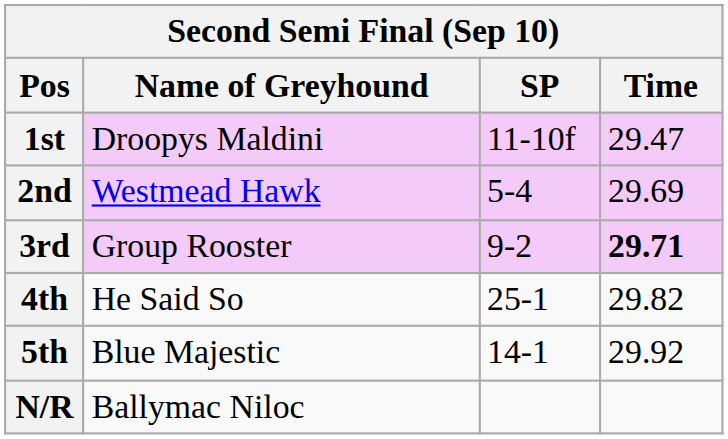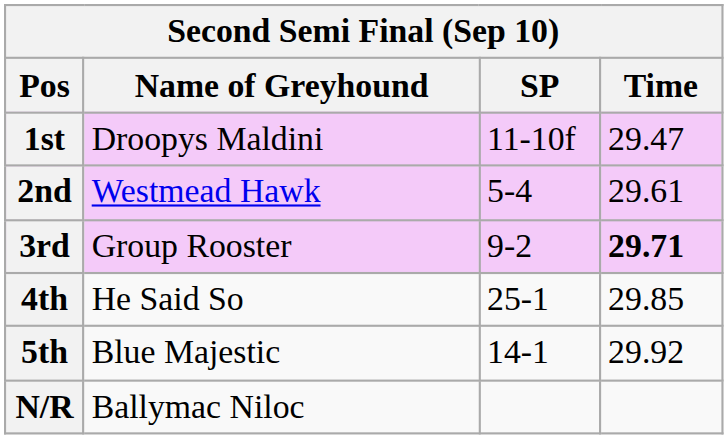2nd | Time: 29.69 -> 29.61
4th | Time: 29.82 -> 29.85
